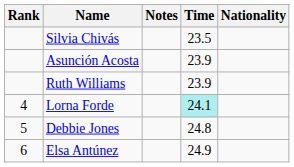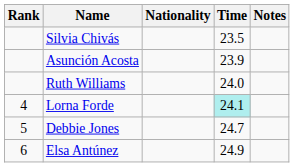columns swapped: Nationality <-> Notes
Ruth Williams | Time: 23.9 -> 24.0
Debbie Jones | Time: 24.8 -> 24.7
